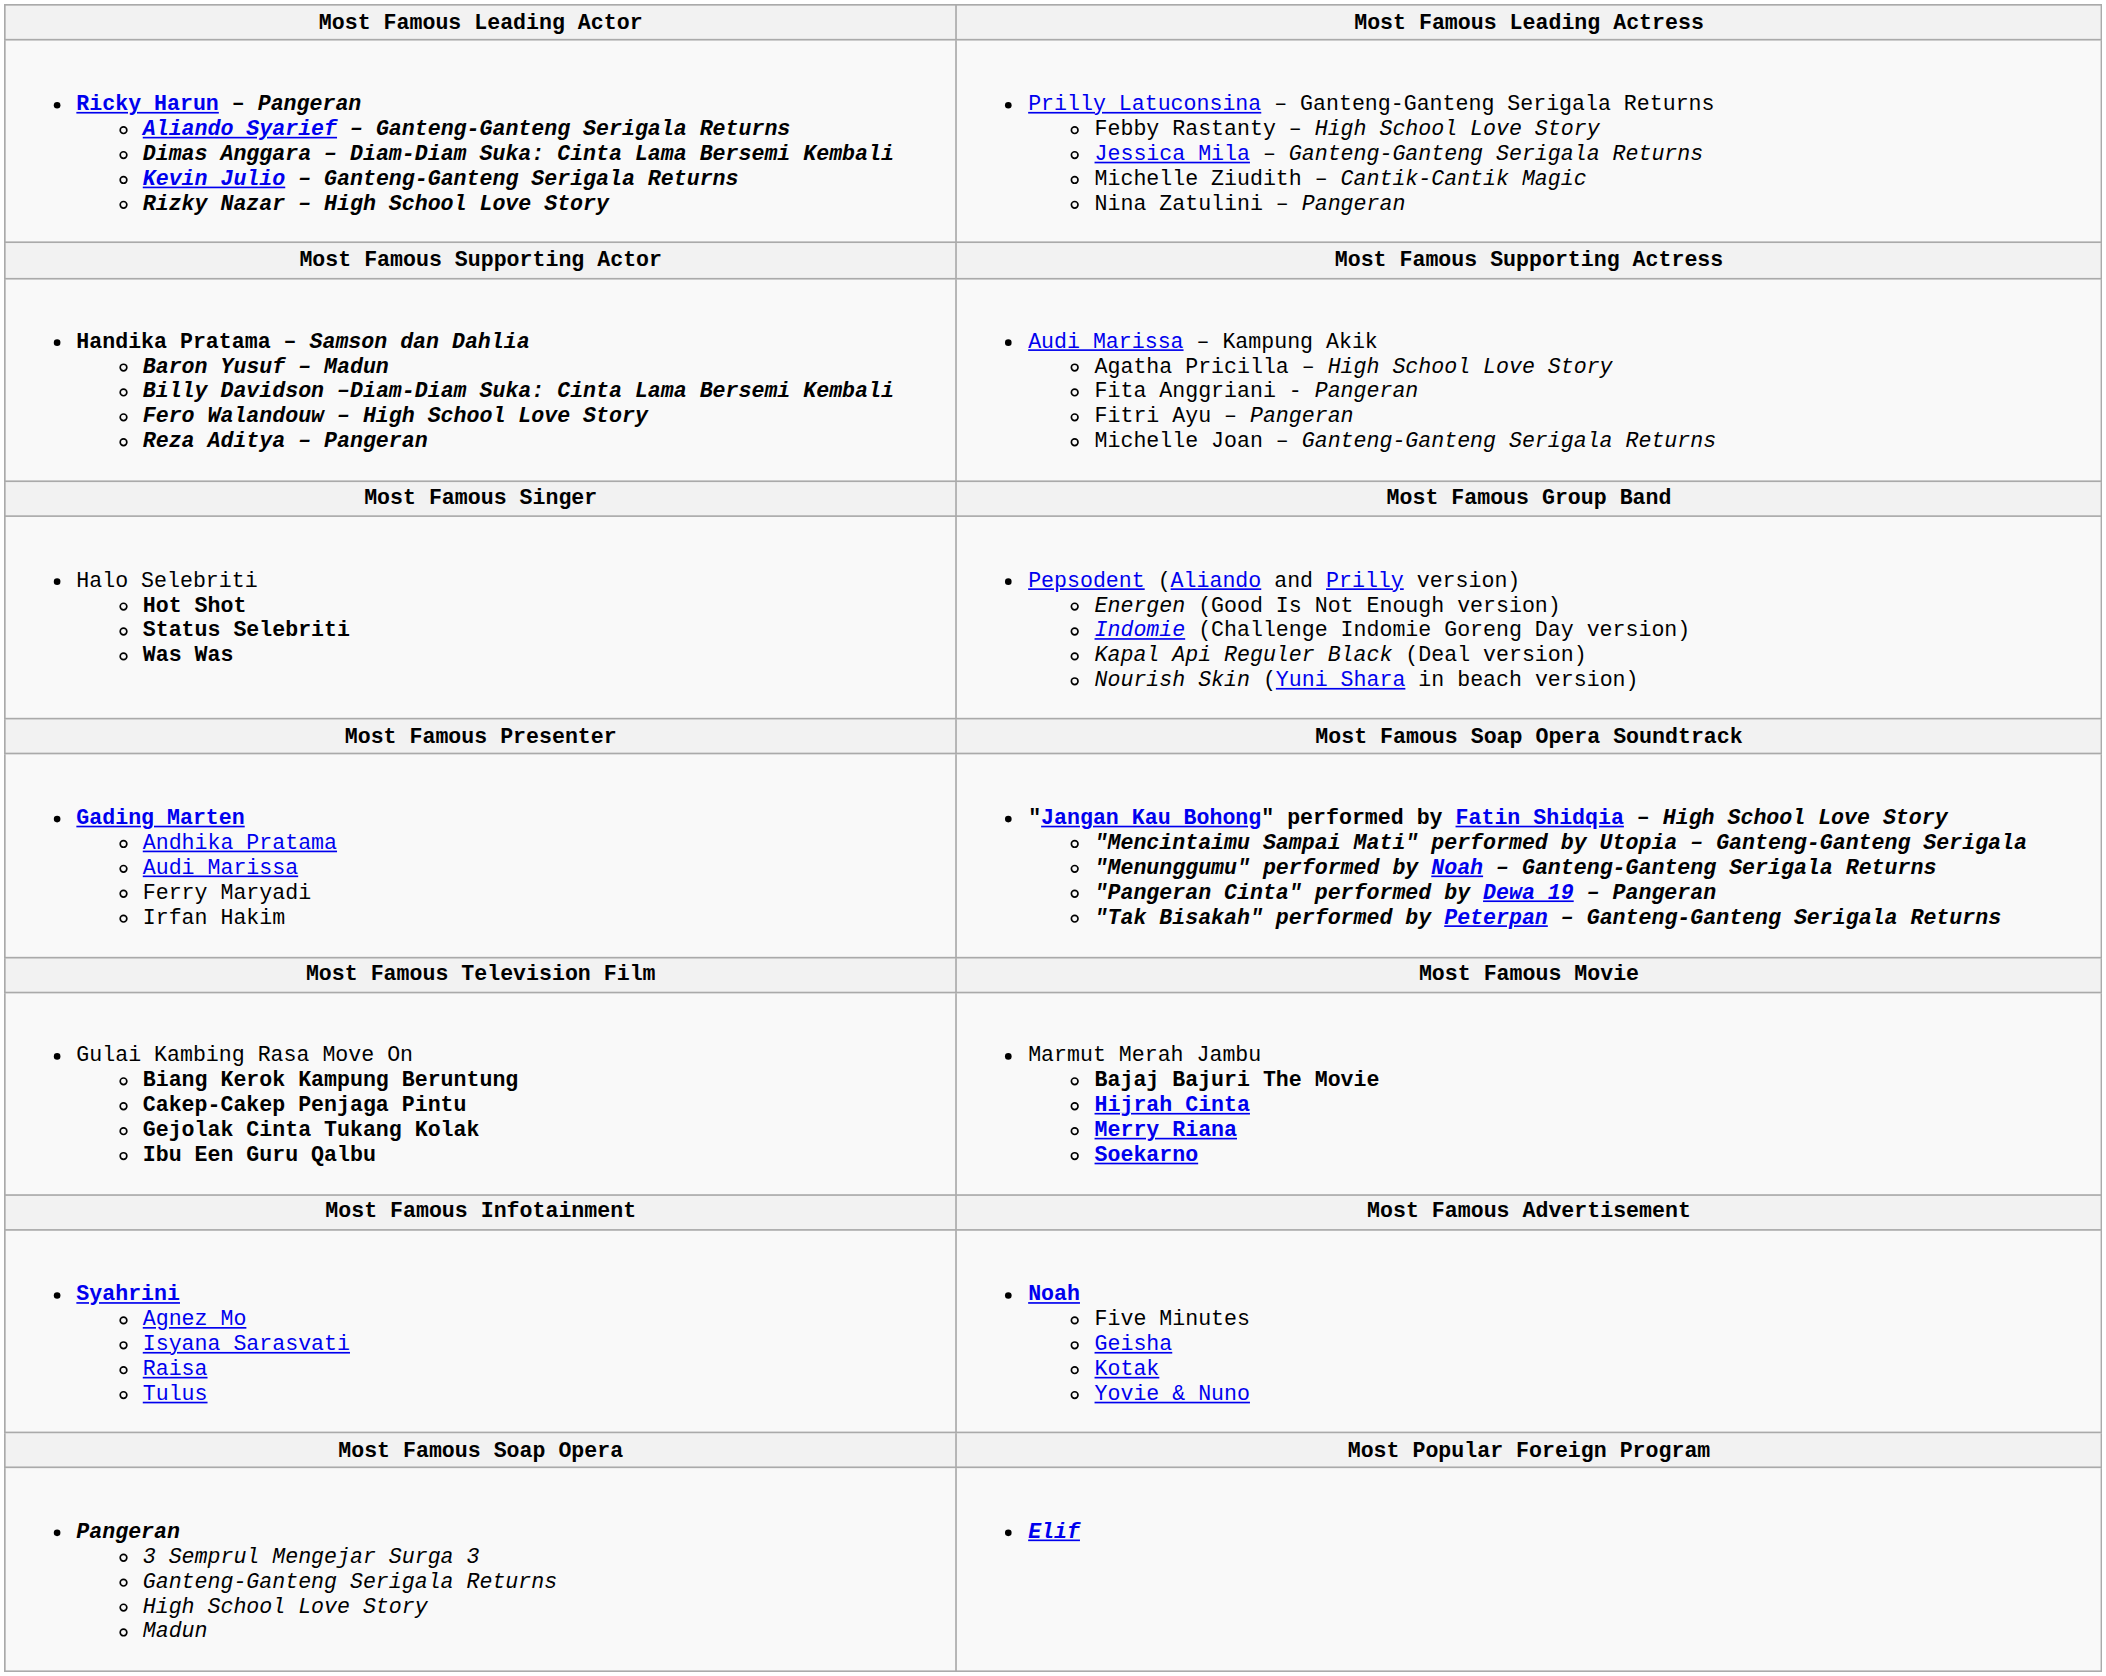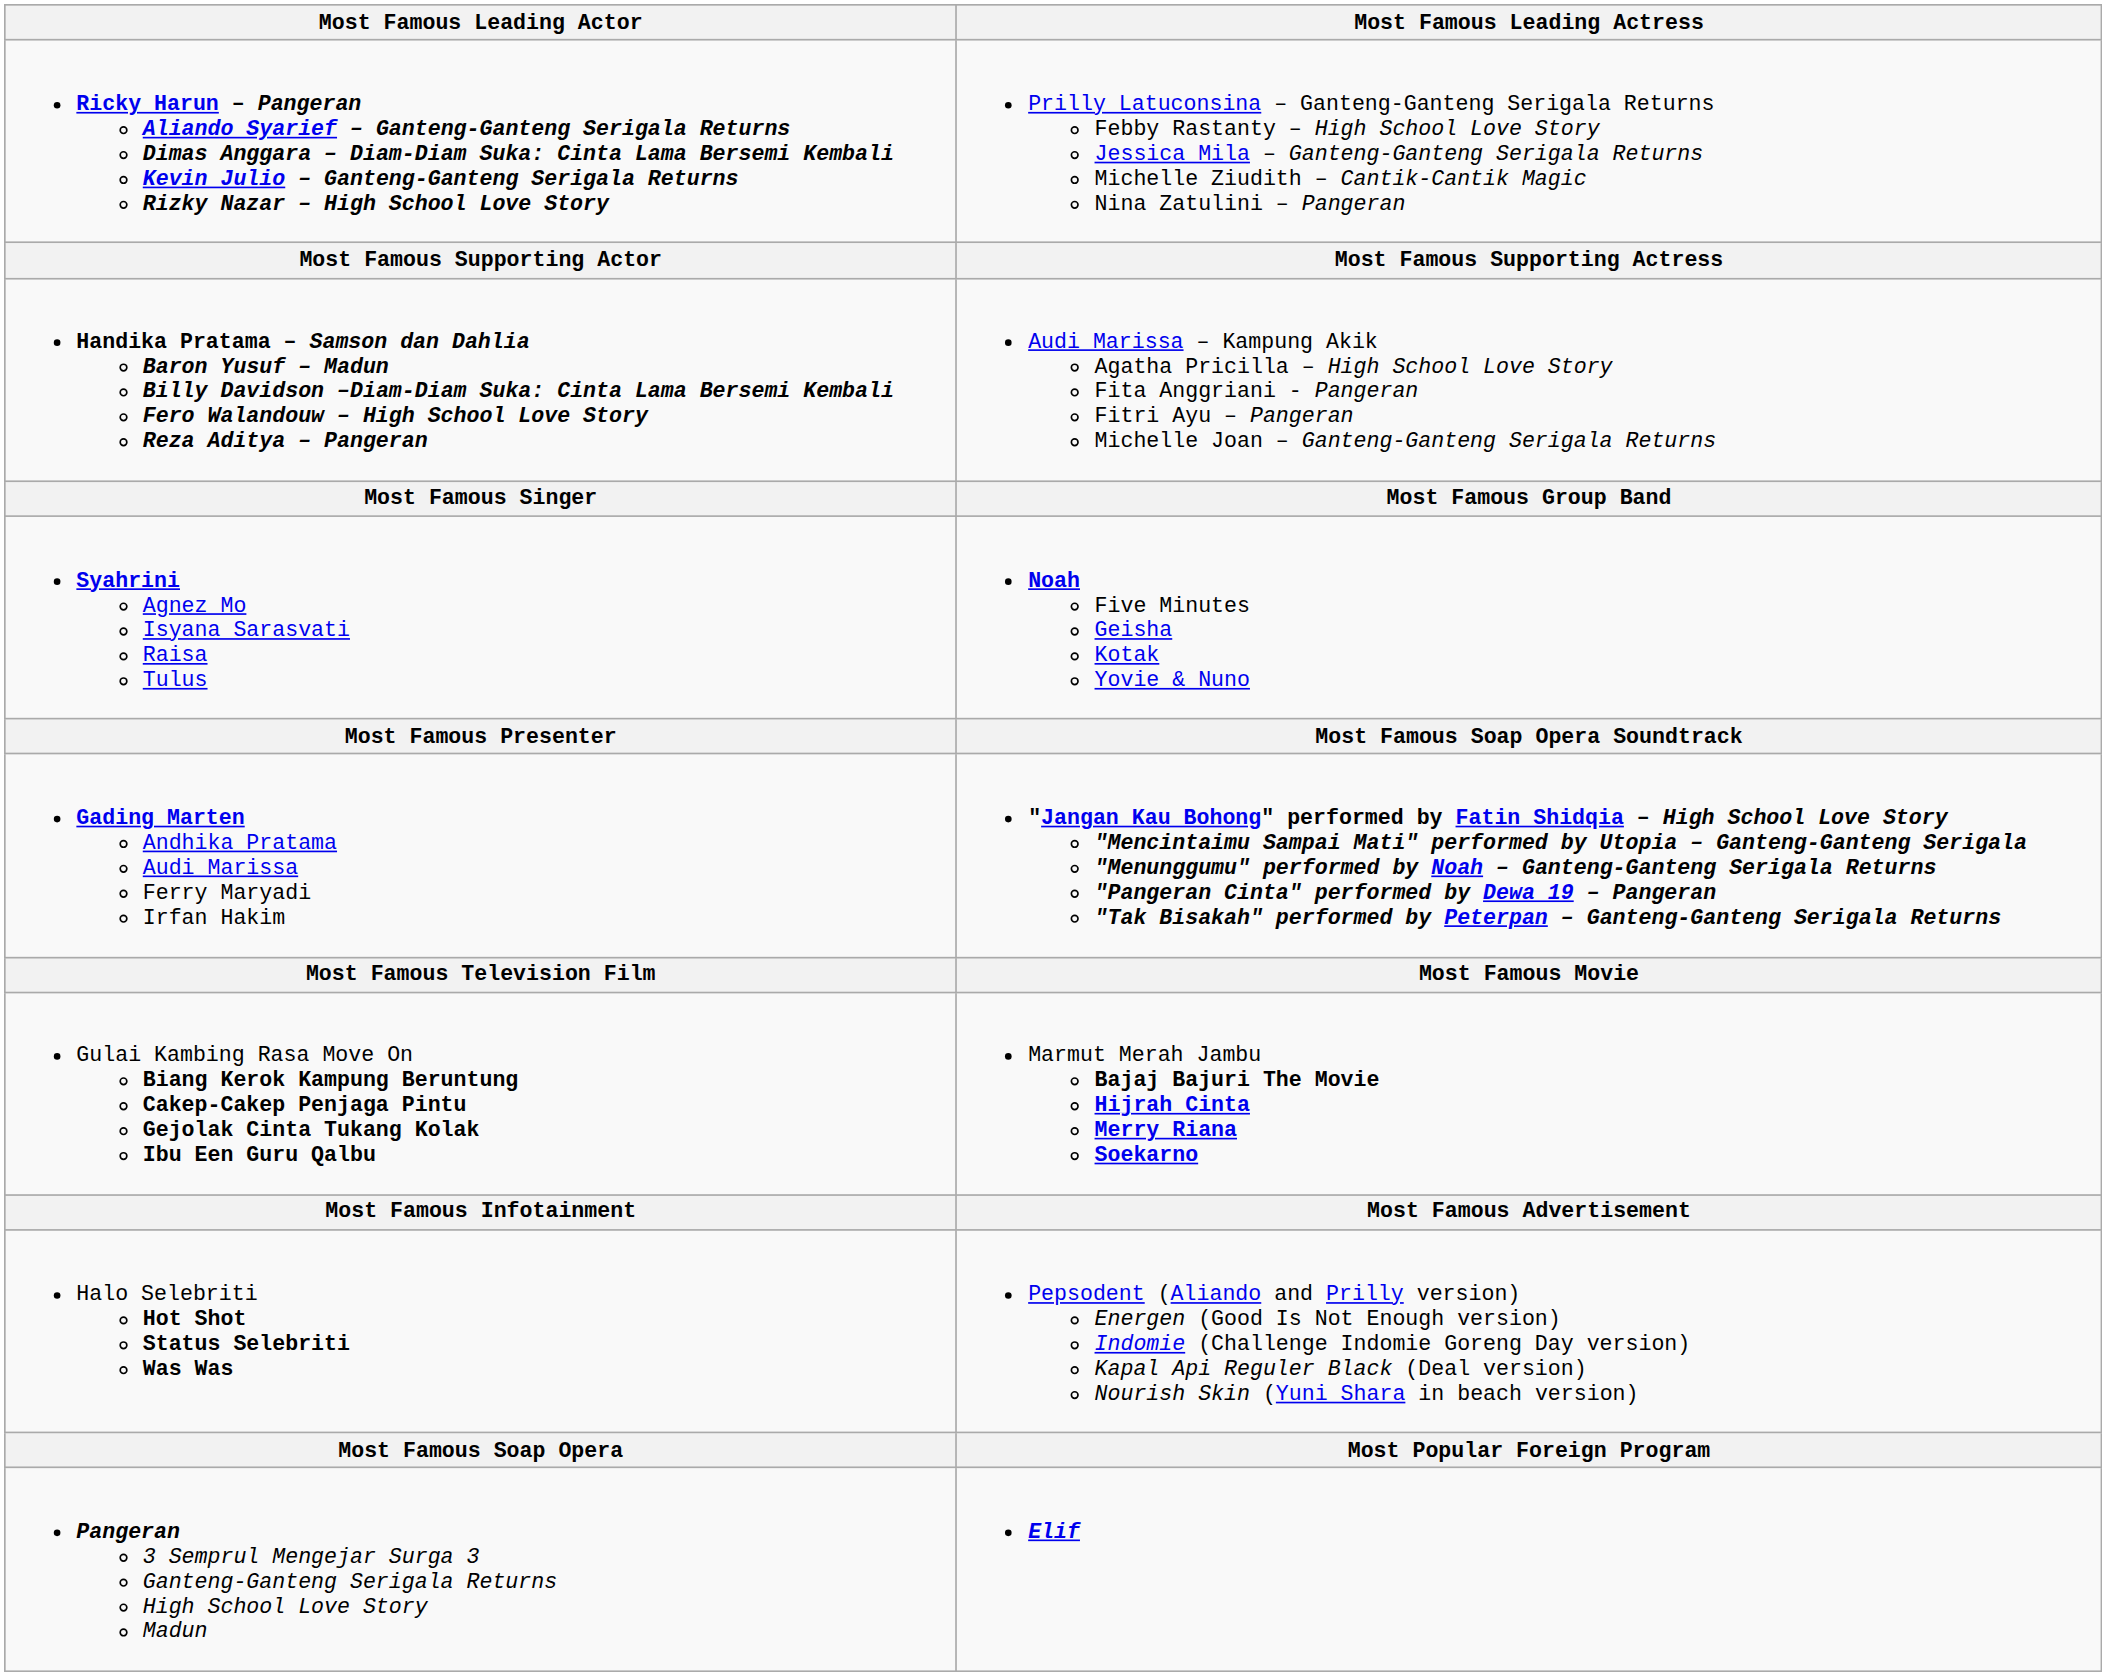rows swapped: Syahrini Agnez Mo Isyana Sarasvati Raisa Tulus <-> Halo Selebriti Hot Shot Status Selebriti Was Was
